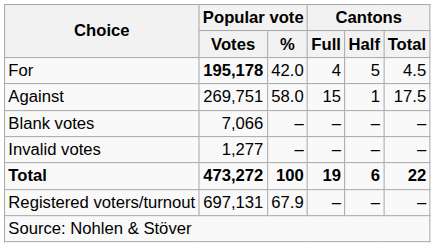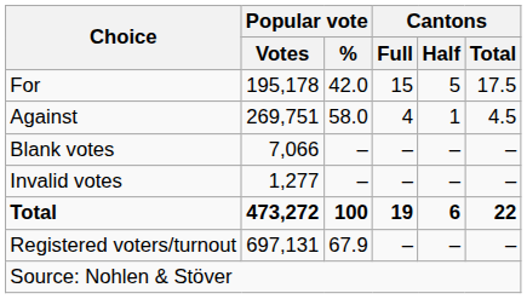For | Popular vote / Votes: bold -> normal
For | Cantons / Full: 4 -> 15
For | Cantons / Total: 4.5 -> 17.5
Against | Cantons / Full: 15 -> 4
Against | Cantons / Total: 17.5 -> 4.5
